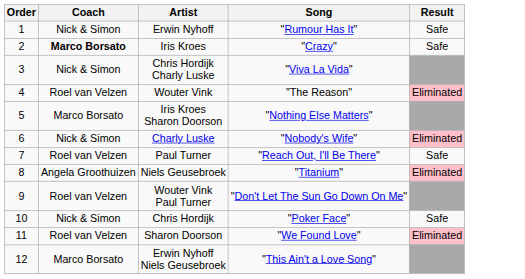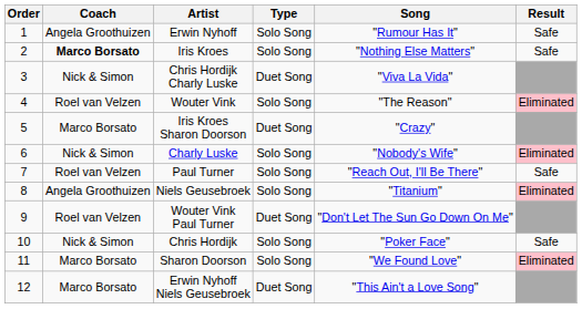+ column: Type | Solo Song | Solo Song | Duet Song | Solo Song | Duet Song | Solo Song | Solo Song | Solo Song | Duet Song | Solo Song | Solo Song | Duet Song
Erwin Nyhoff | Coach: Nick & Simon -> Angela Groothuizen
Iris Kroes | Song: "Crazy" -> "Nothing Else Matters"
Iris Kroes Sharon Doorson | Song: "Nothing Else Matters" -> "Crazy"
Sharon Doorson | Coach: Roel van Velzen -> Marco Borsato
